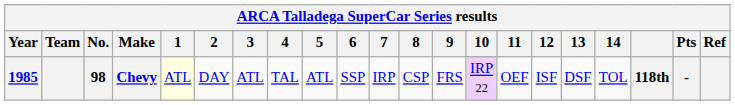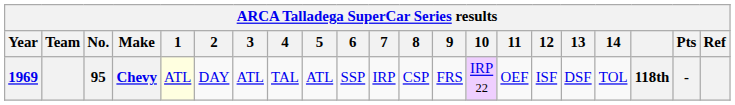Chevy | Year: 1985 -> 1969
Chevy | No.: 98 -> 95
